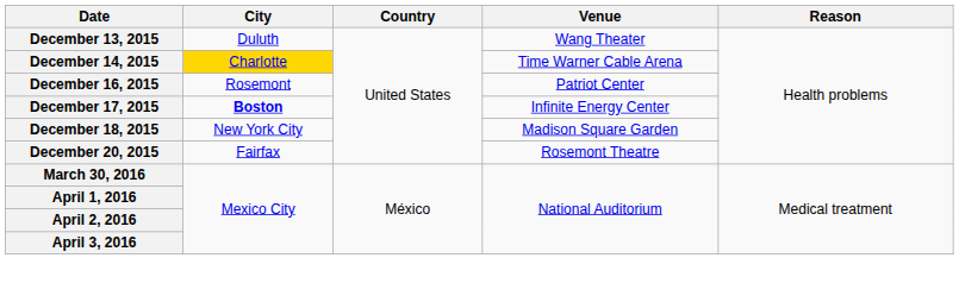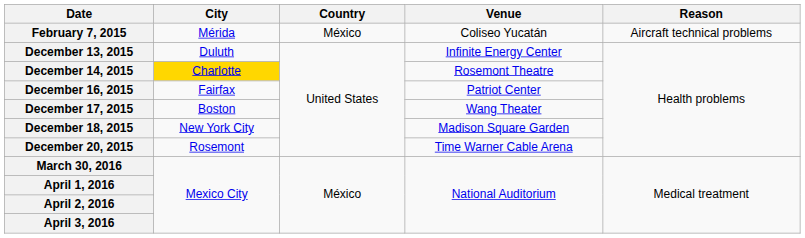+ row: February 7, 2015 | Mérida | México | Coliseo Yucatán | Aircraft technical problems
December 13, 2015 | Venue: Wang Theater -> Infinite Energy Center
December 14, 2015 | Venue: Time Warner Cable Arena -> Rosemont Theatre
December 16, 2015 | City: Rosemont -> Fairfax
December 17, 2015 | City: bold -> normal
December 17, 2015 | Venue: Infinite Energy Center -> Wang Theater
December 20, 2015 | City: Fairfax -> Rosemont
December 20, 2015 | Venue: Rosemont Theatre -> Time Warner Cable Arena
